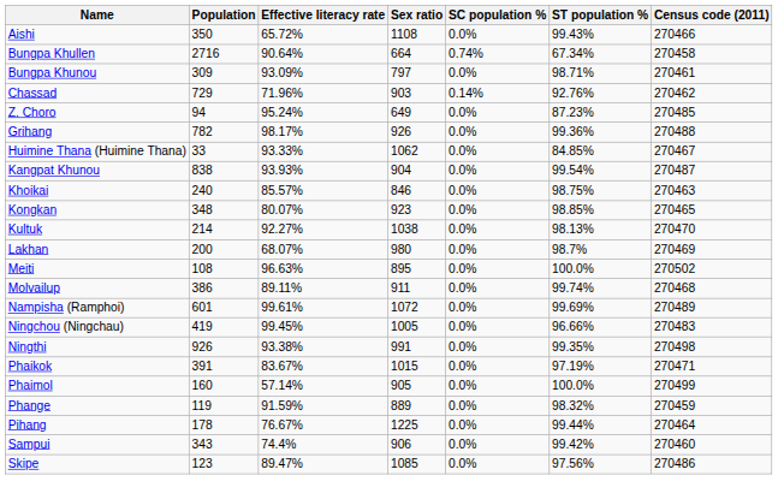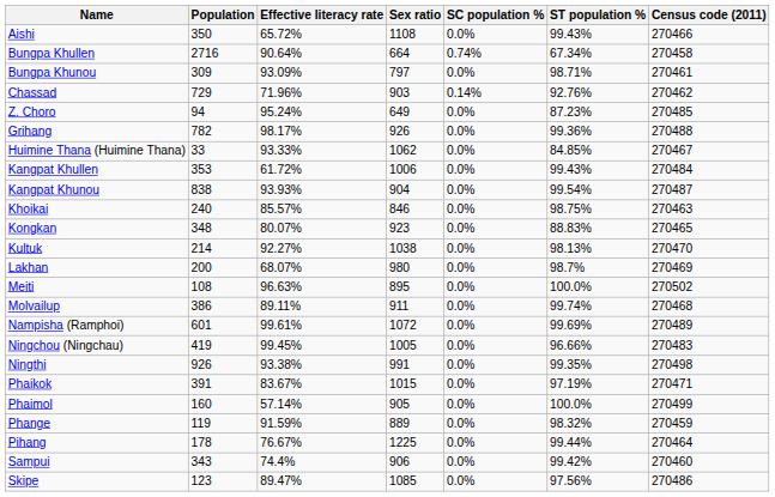+ row: Kangpat Khullen | 353 | 61.72% | 1006 | 0.0% | 99.43% | 270484
Kongkan | ST population %: 98.85% -> 88.83%
